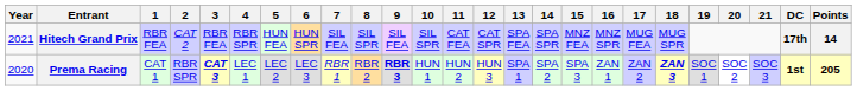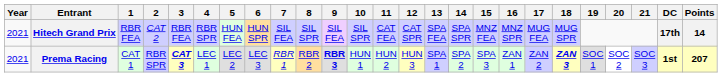Prema Racing | Year: 2020 -> 2021
Prema Racing | Points: 205 -> 207
